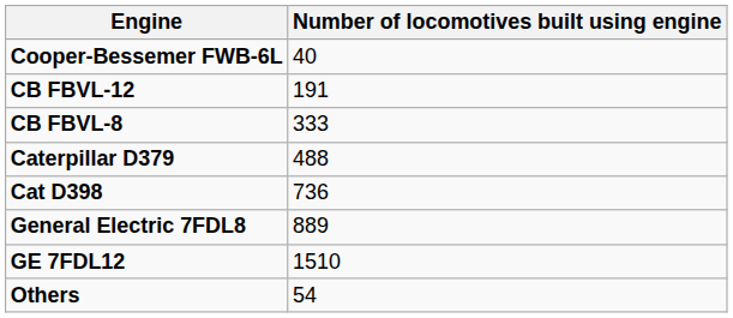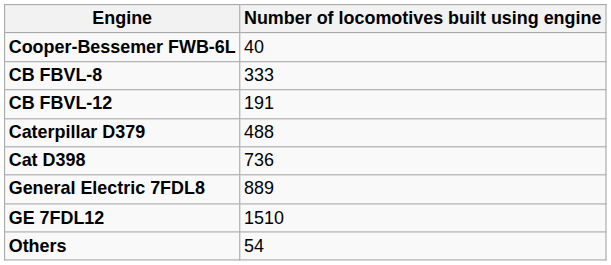rows swapped: CB FBVL-8 <-> CB FBVL-12
